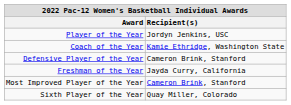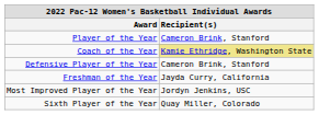Player of the Year | Recipient(s): Jordyn Jenkins, USC -> Cameron Brink, Stanford
Coach of the Year | Recipient(s): no background -> khaki background
Most Improved Player of the Year | Recipient(s): Cameron Brink, Stanford -> Jordyn Jenkins, USC
